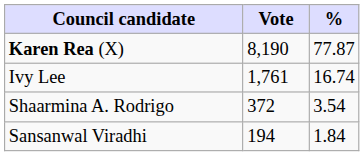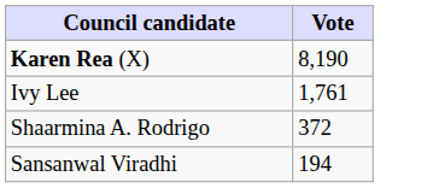- column: % | 77.87 | 16.74 | 3.54 | 1.84
